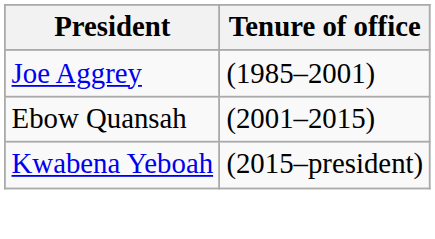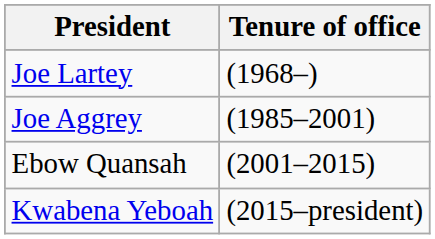+ row: Joe Lartey | (1968–)
